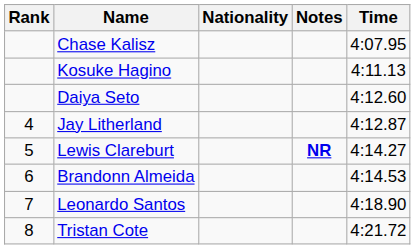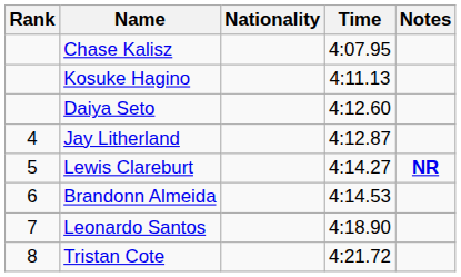columns swapped: Time <-> Notes
